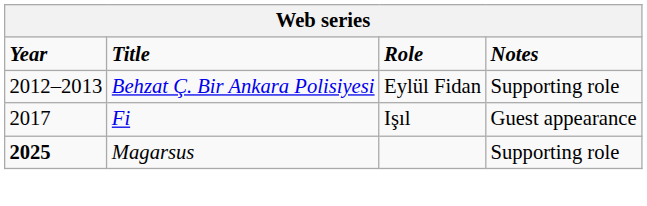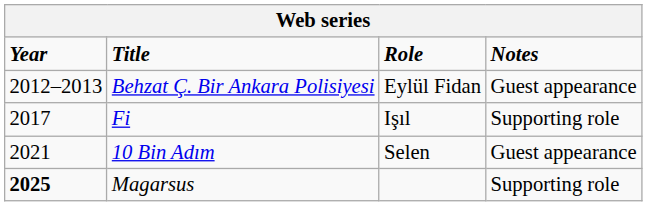Behzat Ç. Bir Ankara Polisiyesi | Notes: Supporting role -> Guest appearance
Fi | Notes: Guest appearance -> Supporting role
+ row: 2021 | 10 Bin Adım | Selen | Guest appearance
